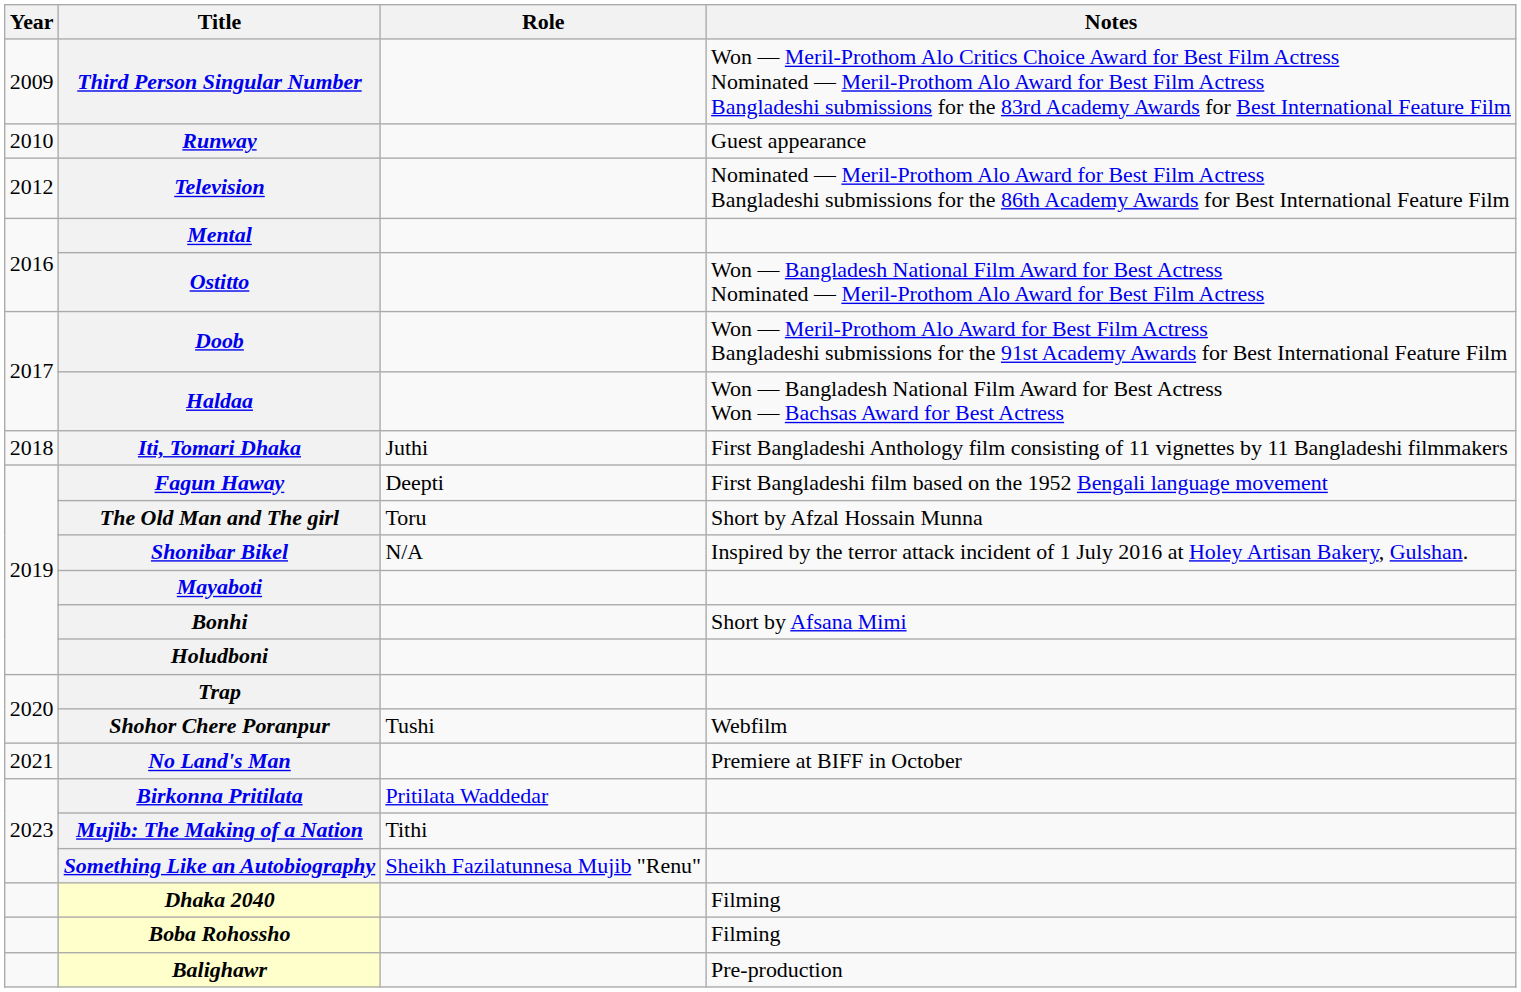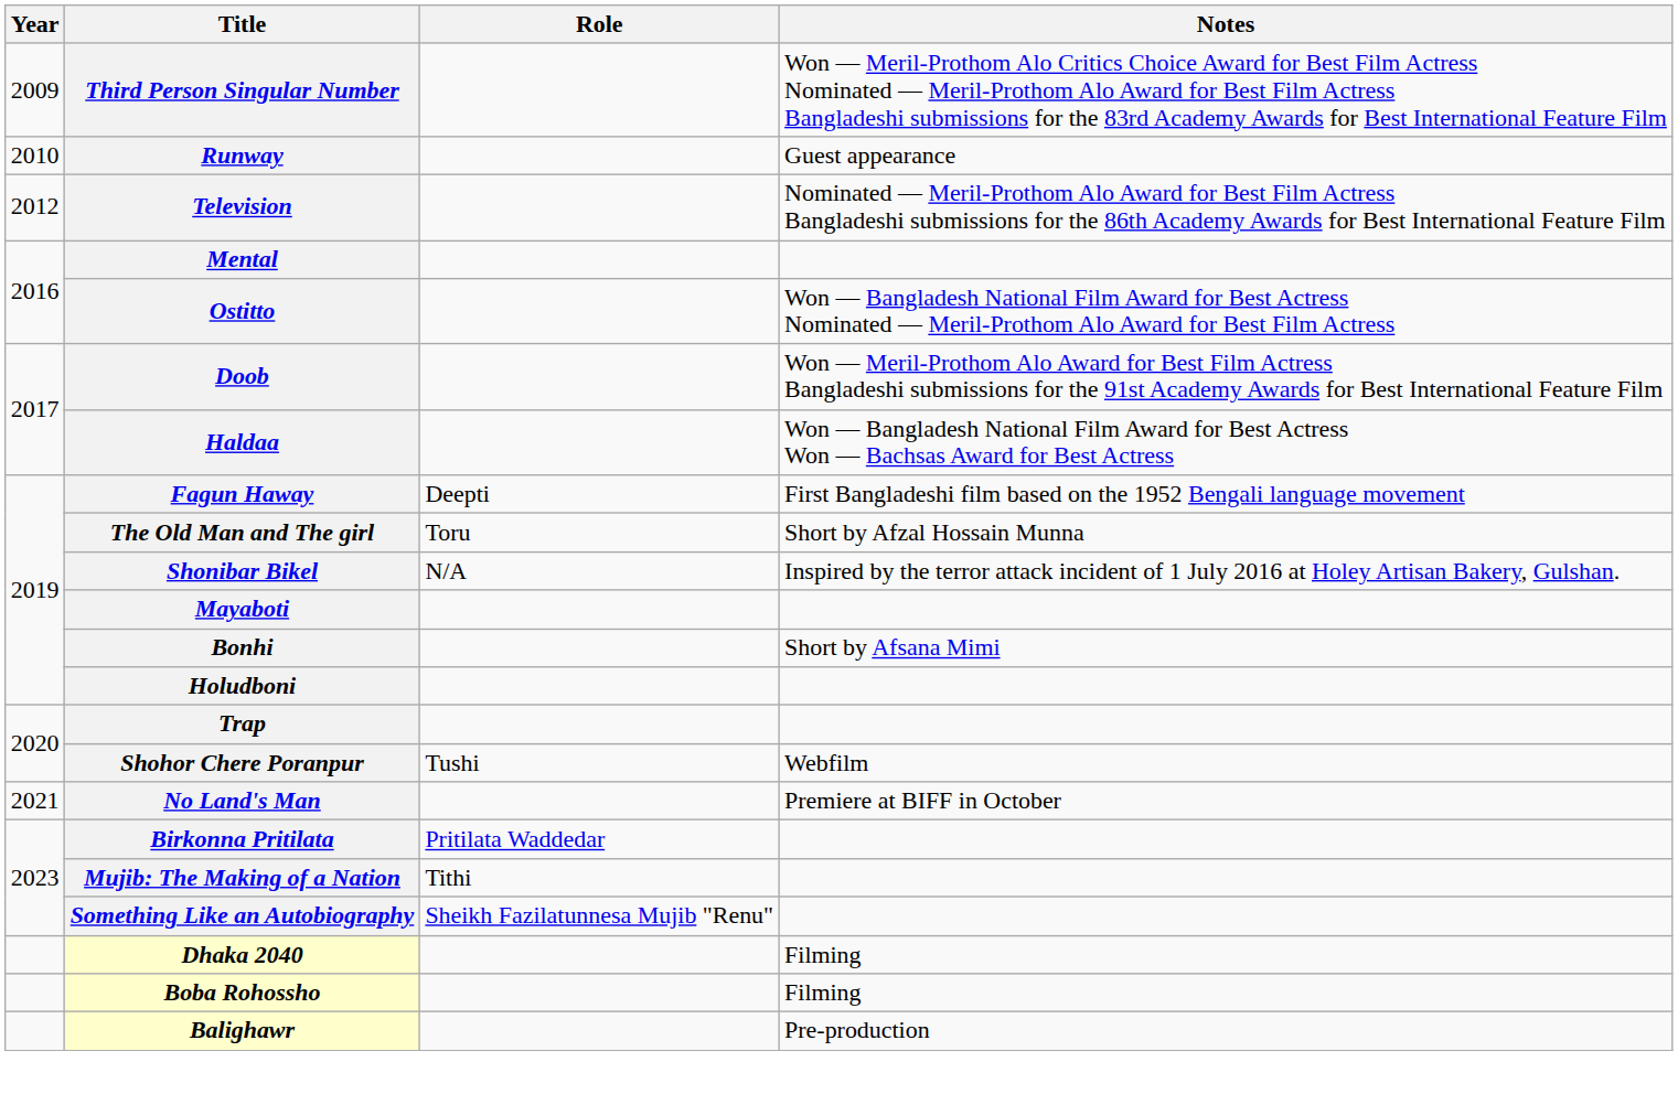- row: 2018 | Iti, Tomari Dhaka | Juthi | First Bangladeshi Anthology film consisting of 11 vignettes by 11 Bangladeshi filmmakers
